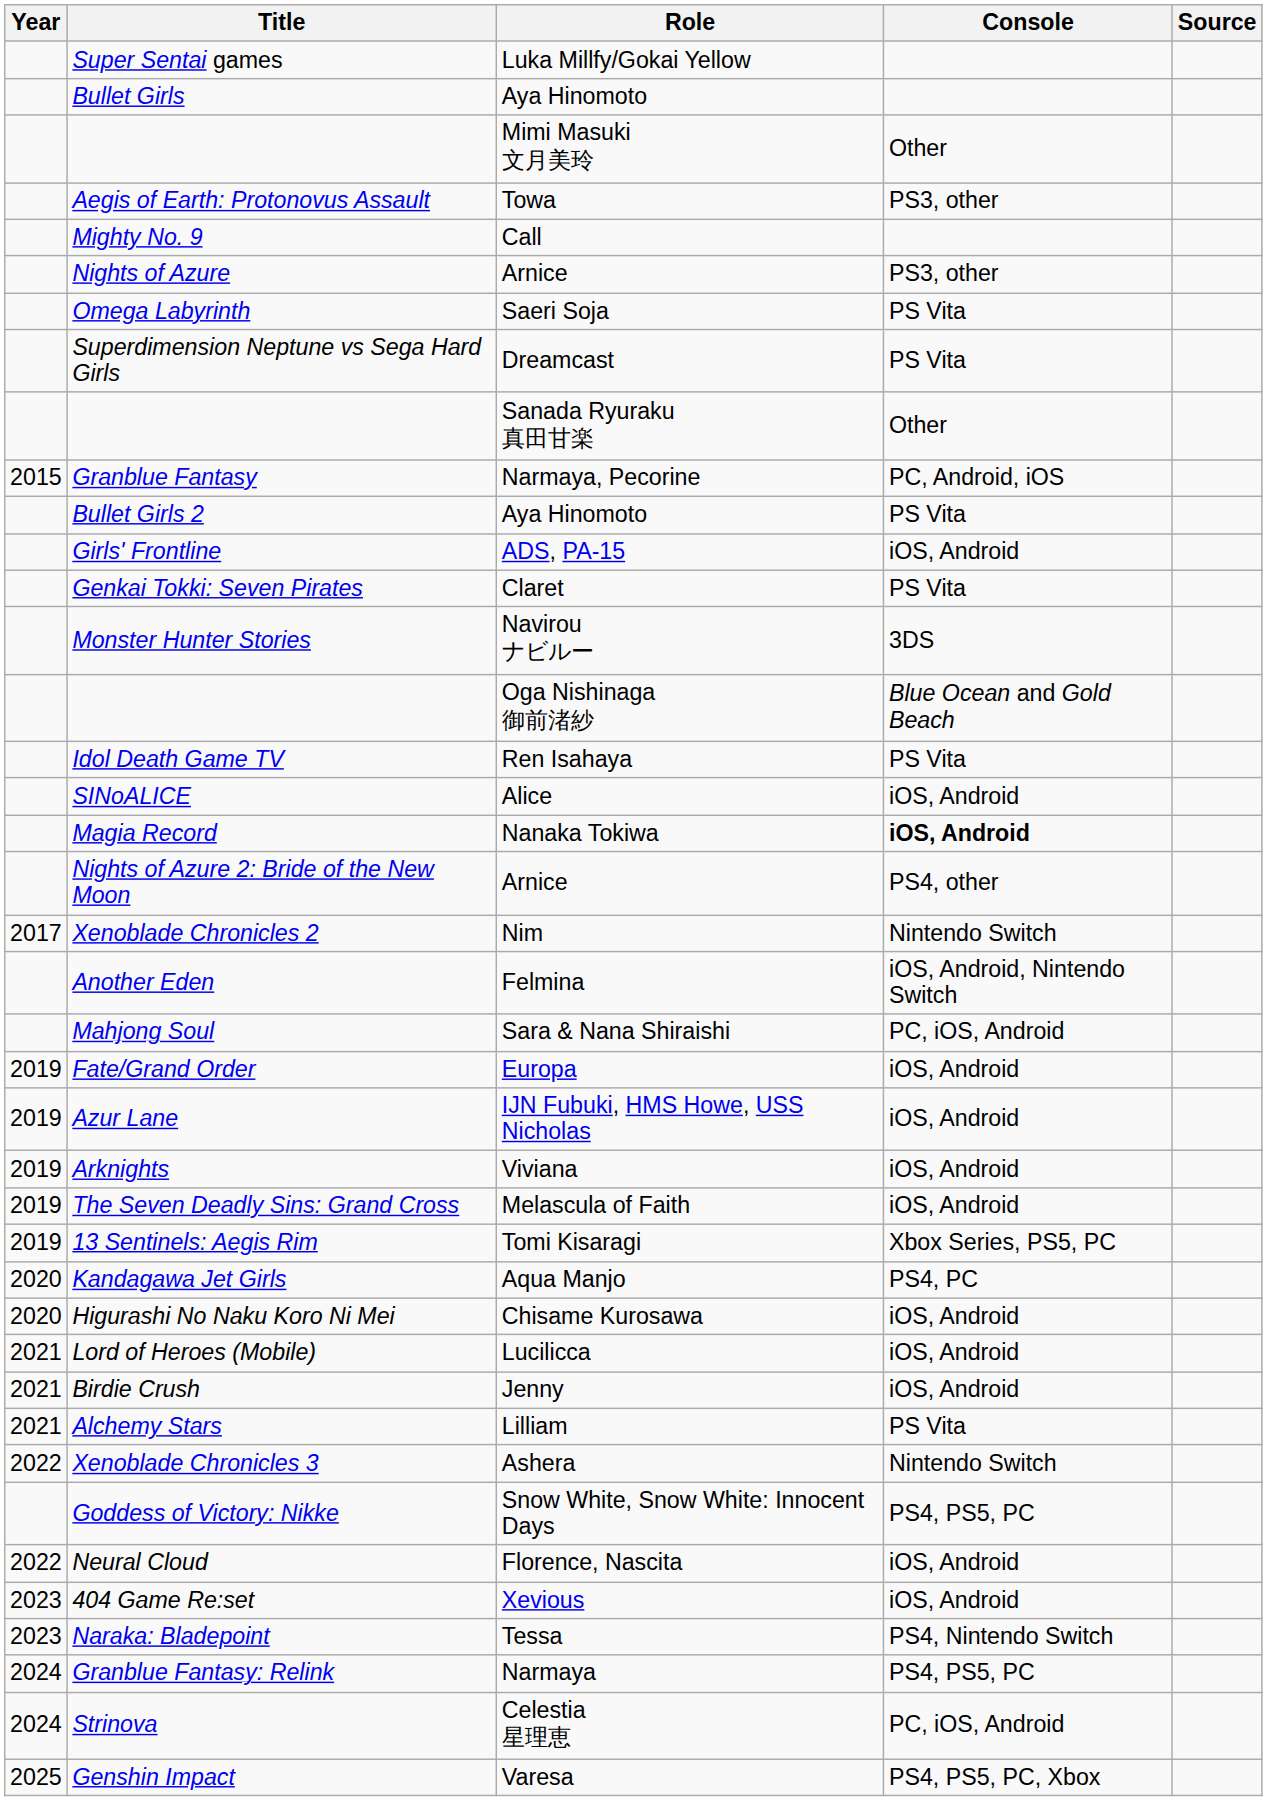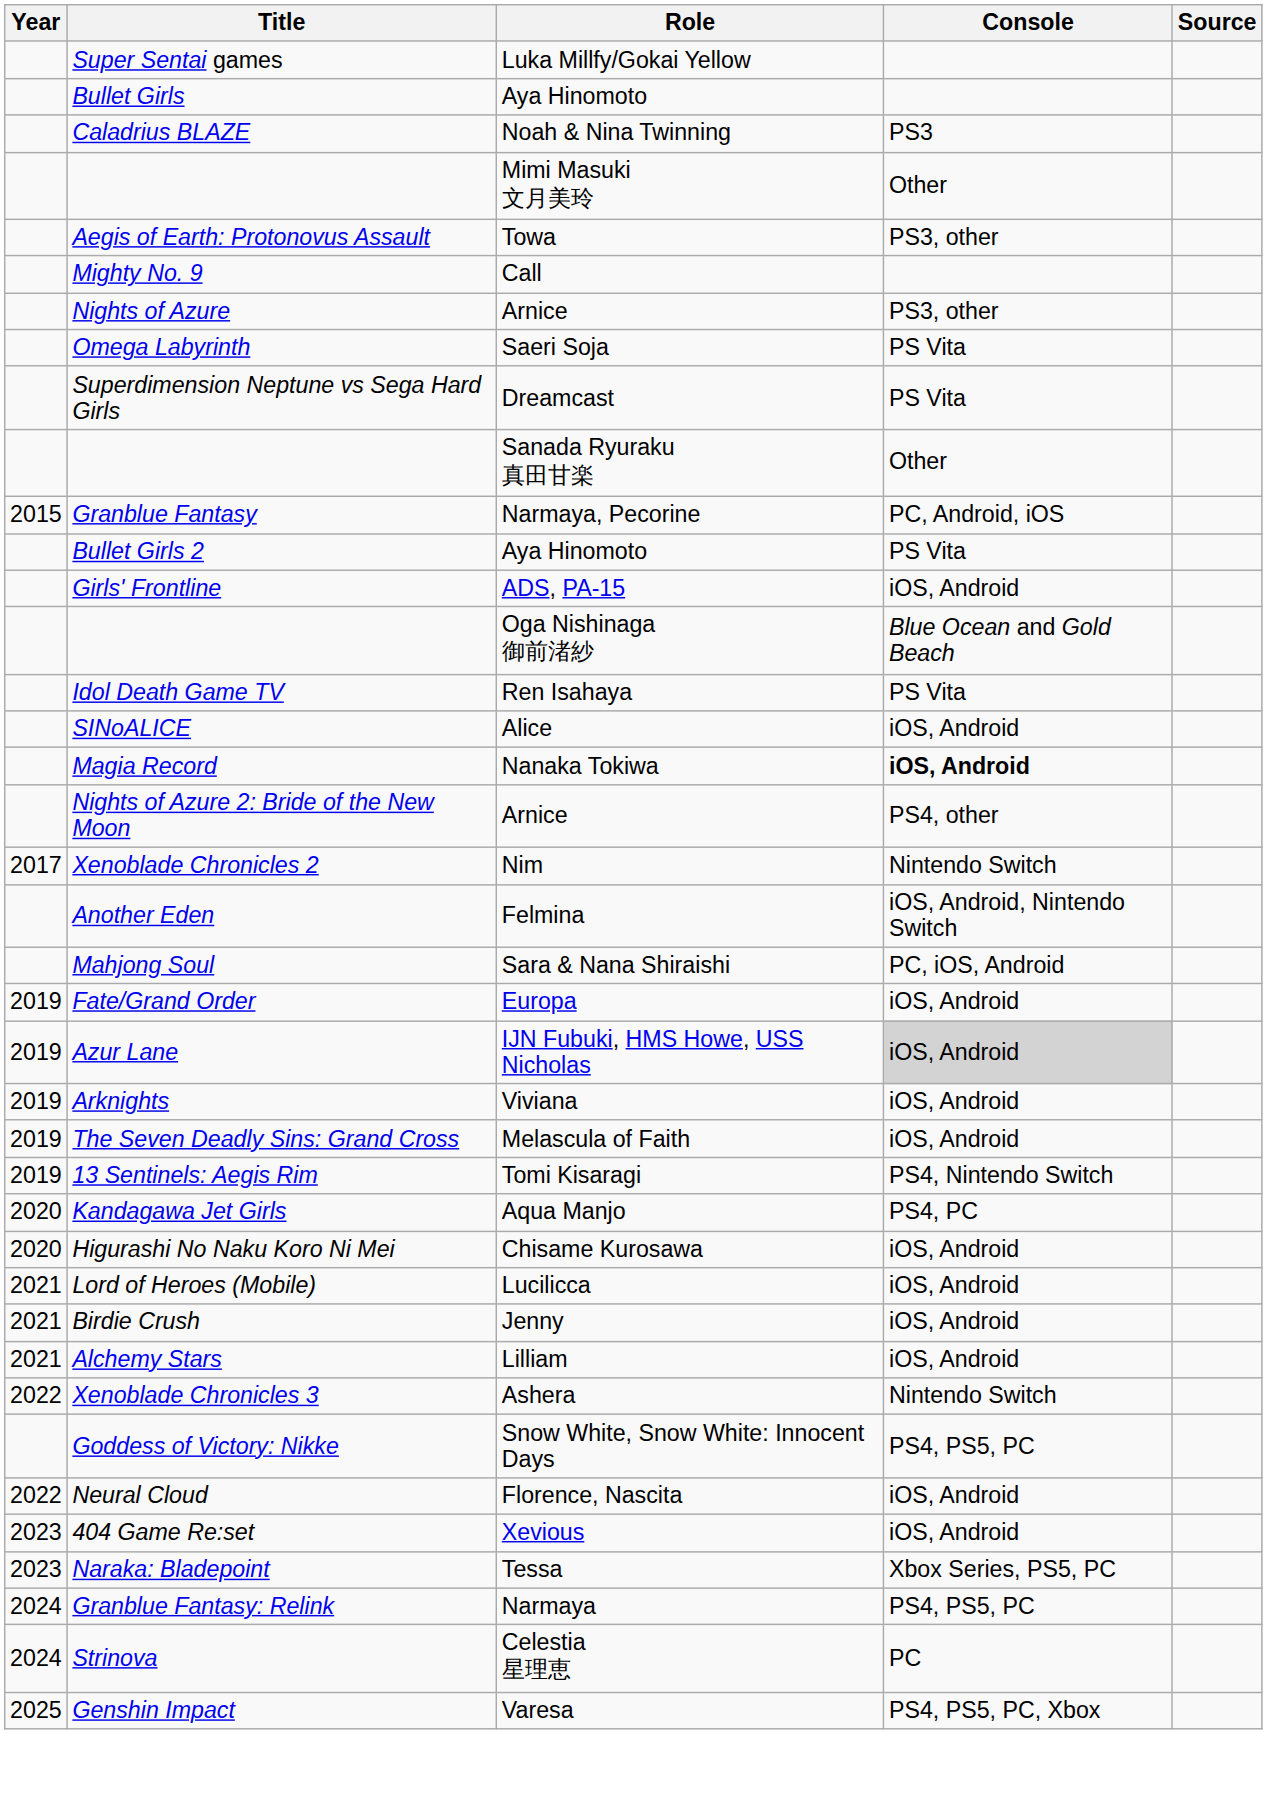+ row: Caladrius BLAZE | Noah & Nina Twinning | PS3
- row: Genkai Tokki: Seven Pirates | Claret | PS Vita
- row: Monster Hunter Stories | Navirou ナビルー | 3DS
Azur Lane | Console: no background -> lightgrey background
13 Sentinels: Aegis Rim | Console: Xbox Series, PS5, PC -> PS4, Nintendo Switch
Alchemy Stars | Console: PS Vita -> iOS, Android
Naraka: Bladepoint | Console: PS4, Nintendo Switch -> Xbox Series, PS5, PC
Strinova | Console: PC, iOS, Android -> PC
